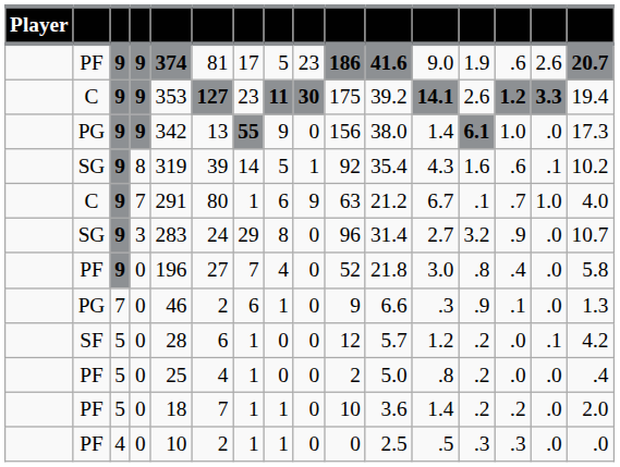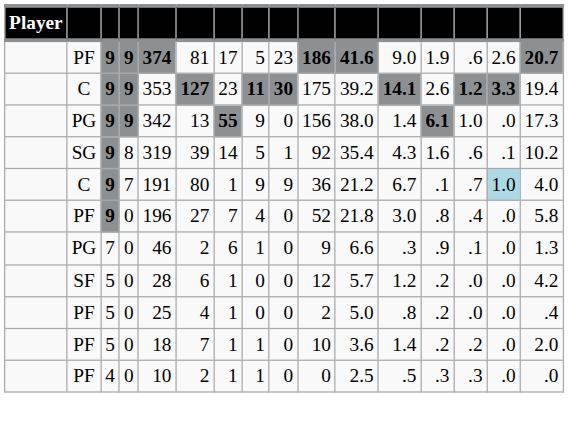C / 7 | column 5: 291 -> 191
C / 7 | column 8: 6 -> 9
C / 7 | column 10: 63 -> 36
C / 7 | column 15: no background -> lightblue background
- row: SG | 9 | 3 | 283 | 24 | 29 | 8 | 0 | 96 | 31.4 | 2.7 | 3.2 | .9 | .0 | 10.7
SF | column 15: .1 -> .0
